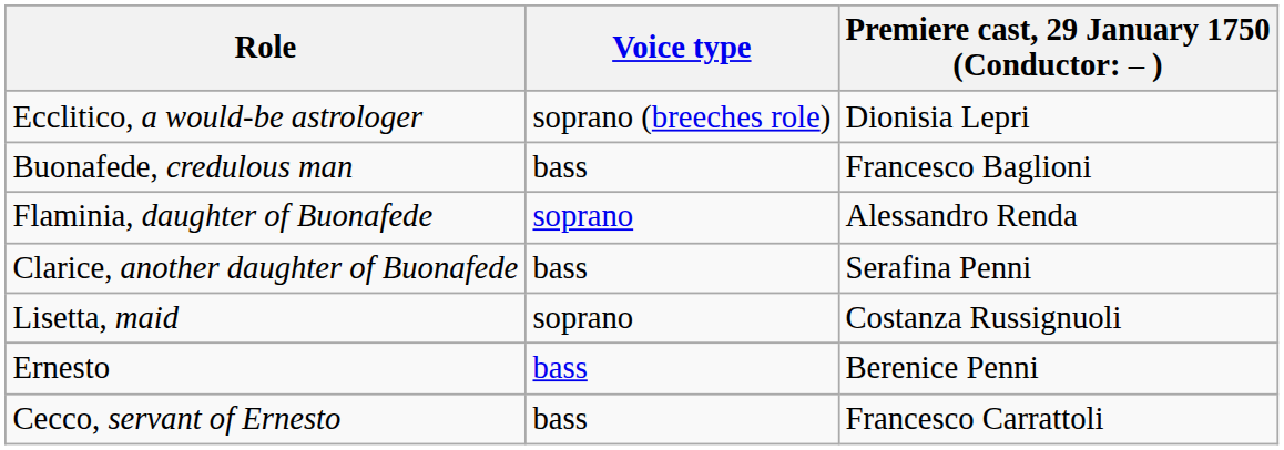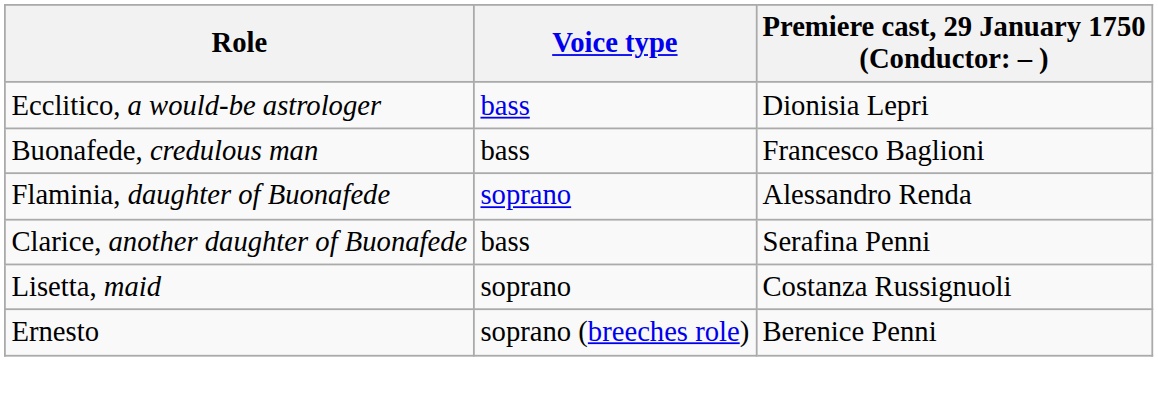Ecclitico, a would-be astrologer | Voice type: soprano (breeches role) -> bass
Ernesto | Voice type: bass -> soprano (breeches role)
- row: Cecco, servant of Ernesto | bass | Francesco Carrattoli
